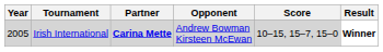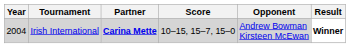columns swapped: Opponent <-> Score
Irish International | Year: 2005 -> 2004
